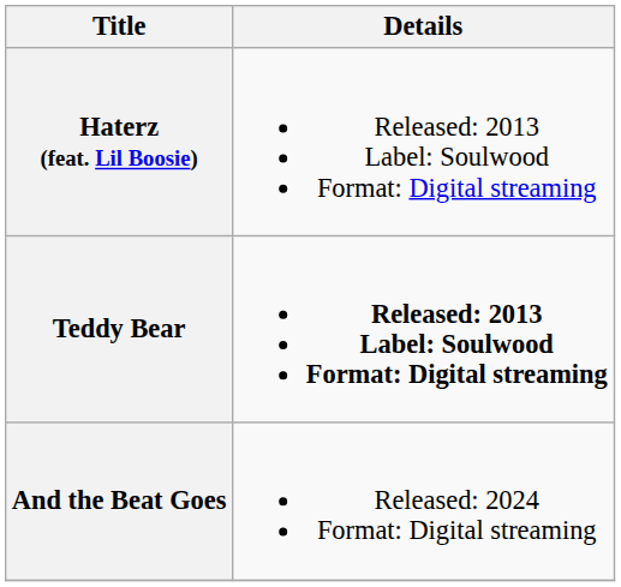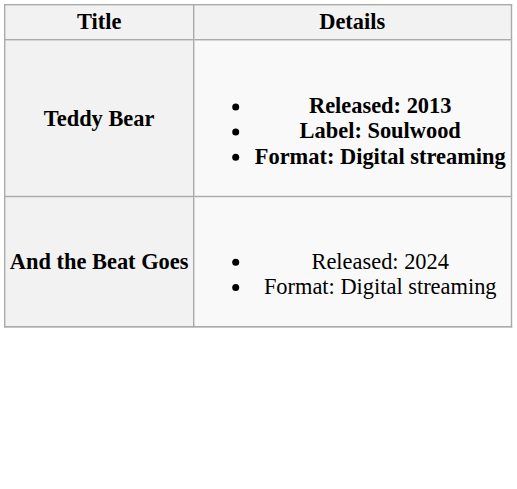- row: Haterz (feat. Lil Boosie) | Released: 2013 Label: Soulwood Format: Digital streaming
